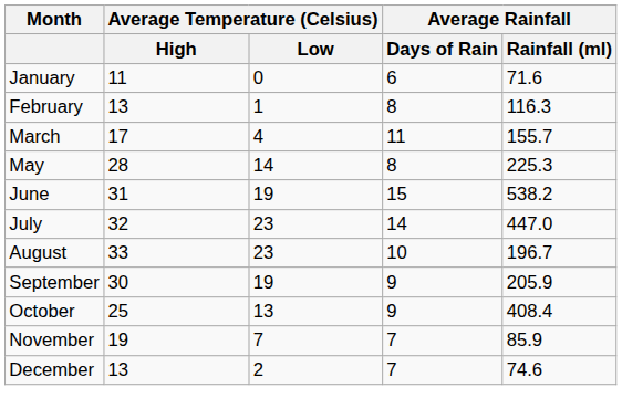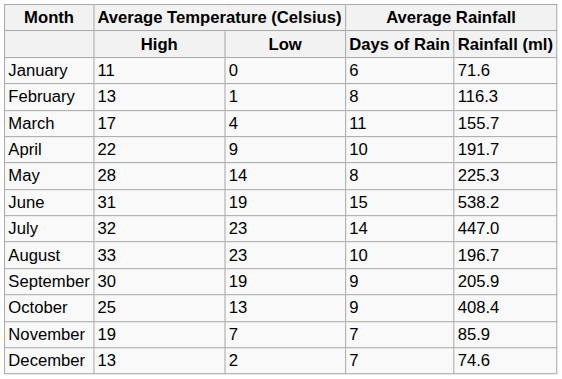+ row: April | 22 | 9 | 10 | 191.7
